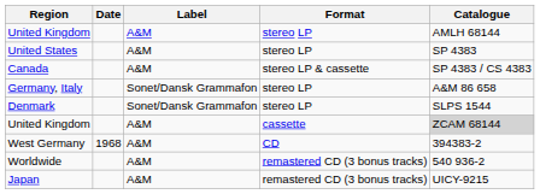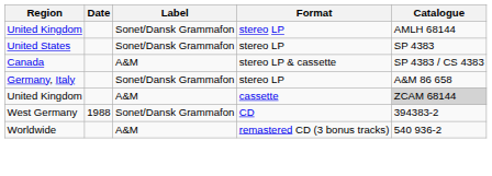United Kingdom / stereo LP | Label: A&M -> Sonet/Dansk Grammafon
United States | Label: A&M -> Sonet/Dansk Grammafon
- row: Denmark | Sonet/Dansk Grammafon | stereo LP | SLPS 1544
West Germany | Date: 1968 -> 1988
West Germany | Label: A&M -> Sonet/Dansk Grammafon
- row: Japan | A&M | remastered CD (3 bonus tracks) | UICY-9215
